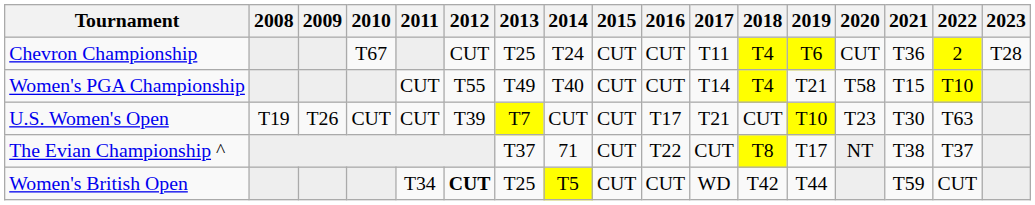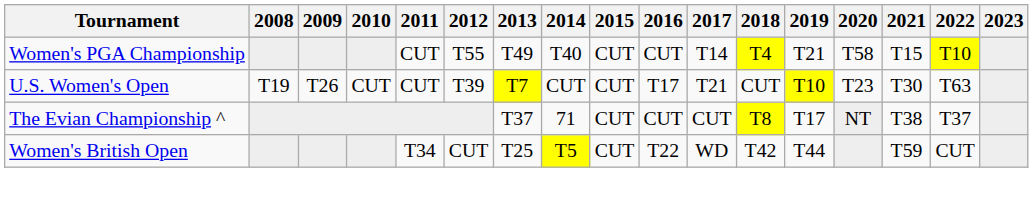- row: Chevron Championship | T67 | CUT | T25 | T24 | CUT | CUT | T11 | T4 | T6 | CUT | T36 | 2 | T28
The Evian Championship ^ | 2016: T22 -> CUT
Women's British Open | 2012: bold -> normal
Women's British Open | 2016: CUT -> T22
